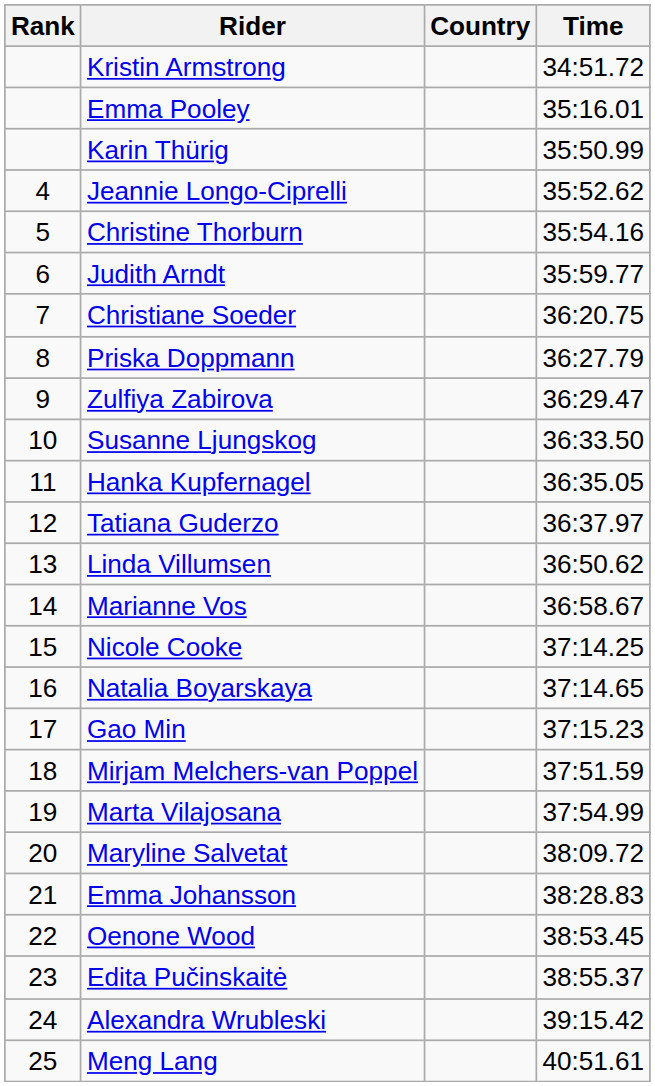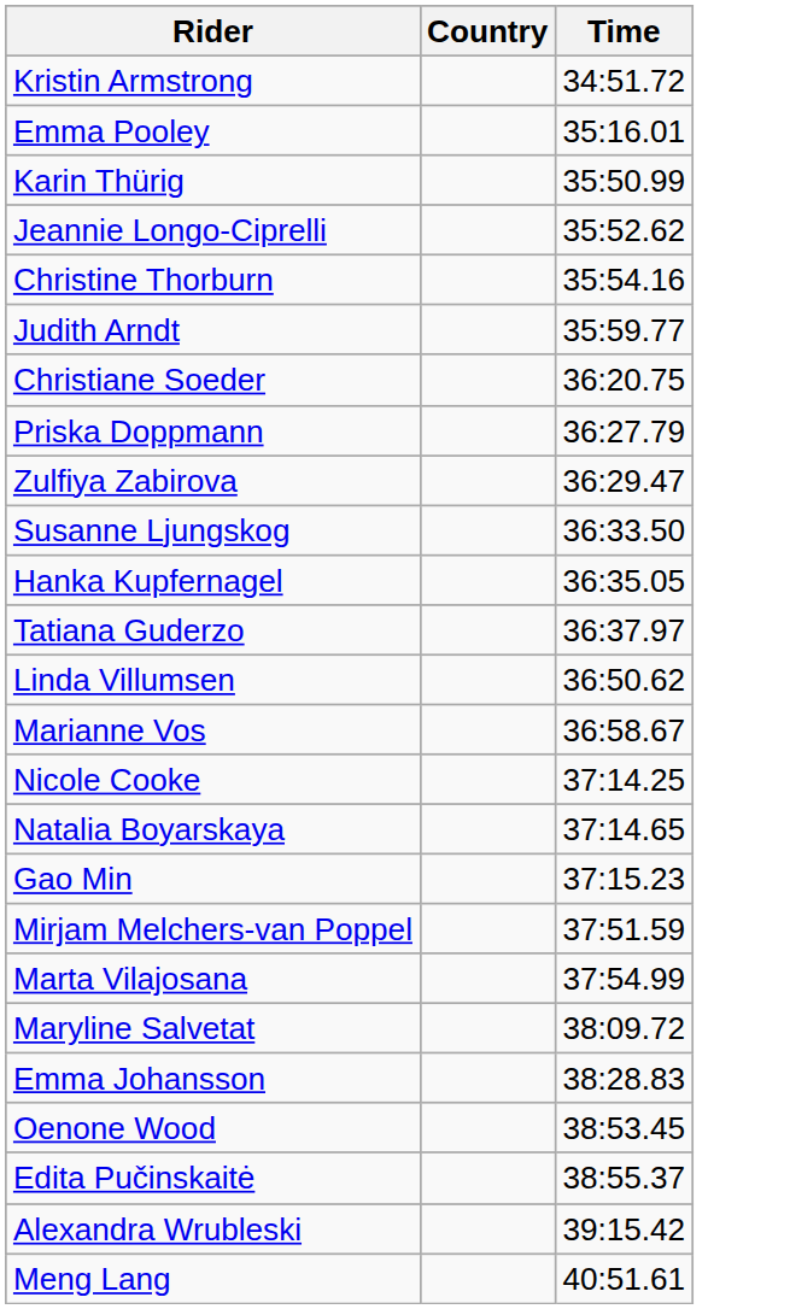- column: Rank | 4 | 5 | 6 | 7 | 8 | 9 | 10 | 11 | 12 | 13 | 14 | 15 | 16 | 17 | 18 | 19 | 20 | 21 | 22 | 23 | 24 | 25
